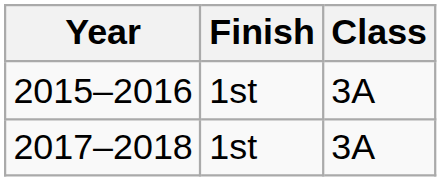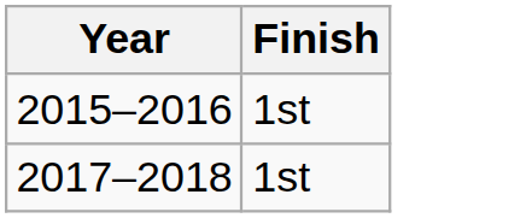- column: Class | 3A | 3A
